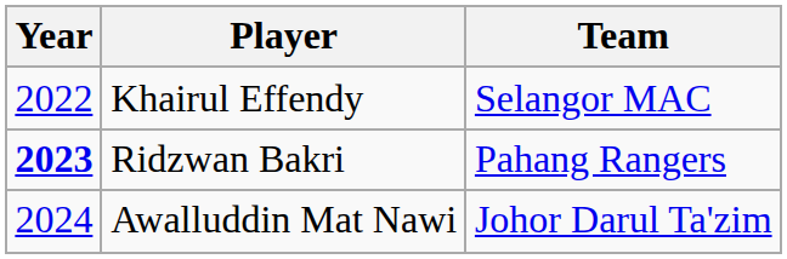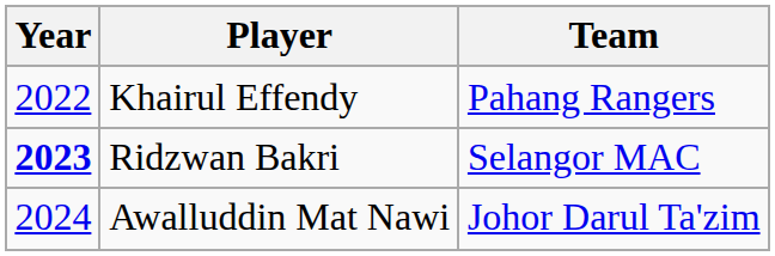Khairul Effendy | Team: Selangor MAC -> Pahang Rangers
Ridzwan Bakri | Team: Pahang Rangers -> Selangor MAC
